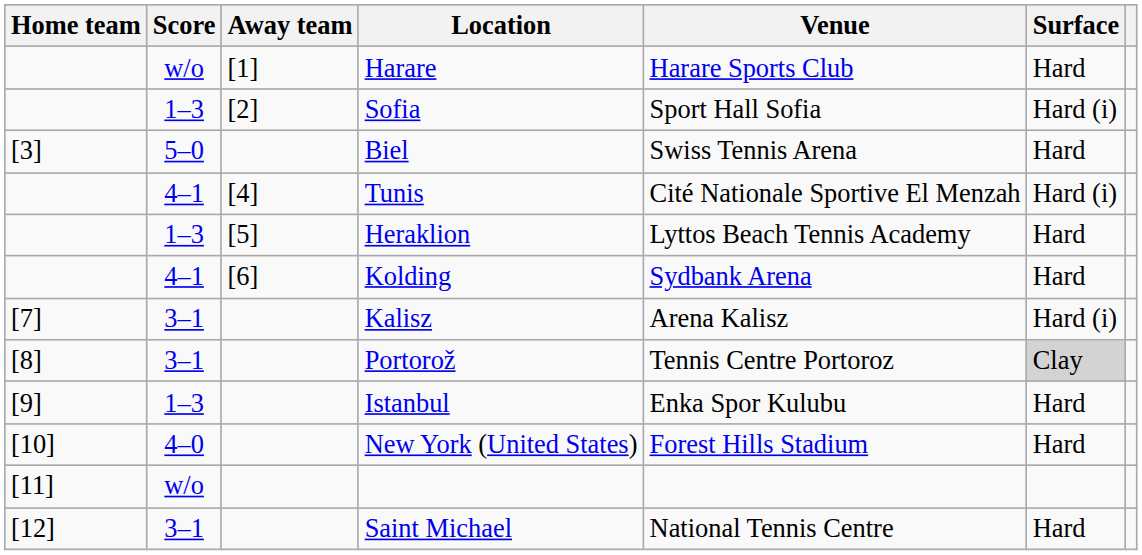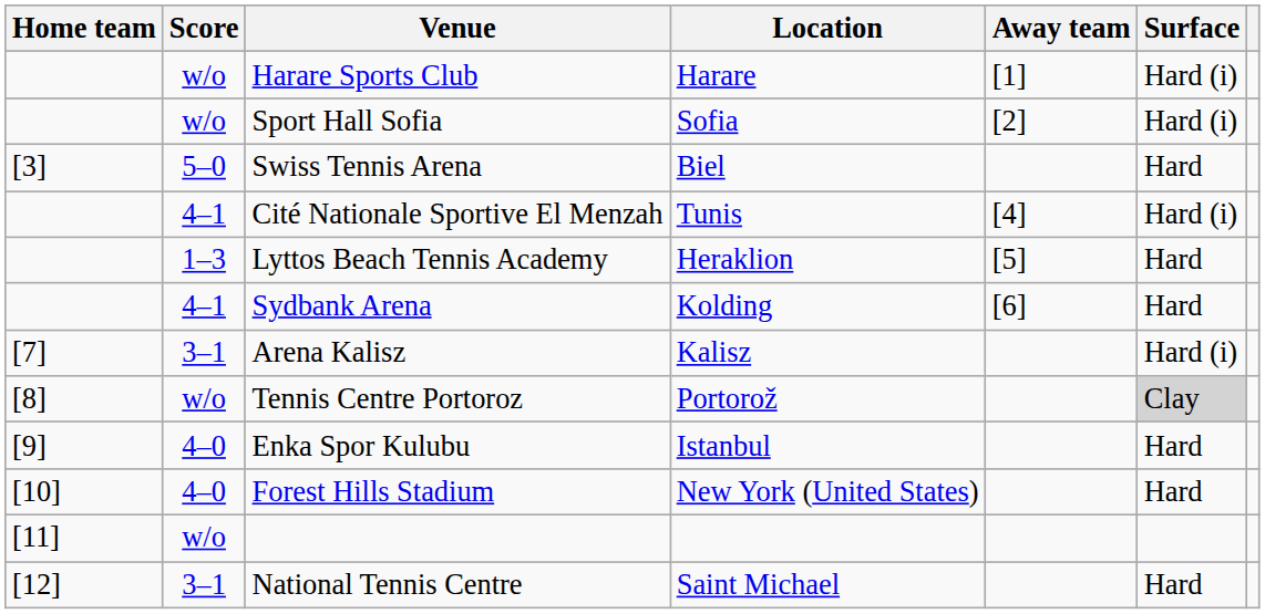columns swapped: Away team <-> Venue
Harare | Surface: Hard -> Hard (i)
Sofia | Score: 1–3 -> w/o
Portorož | Score: 3–1 -> w/o
Istanbul | Score: 1–3 -> 4–0
